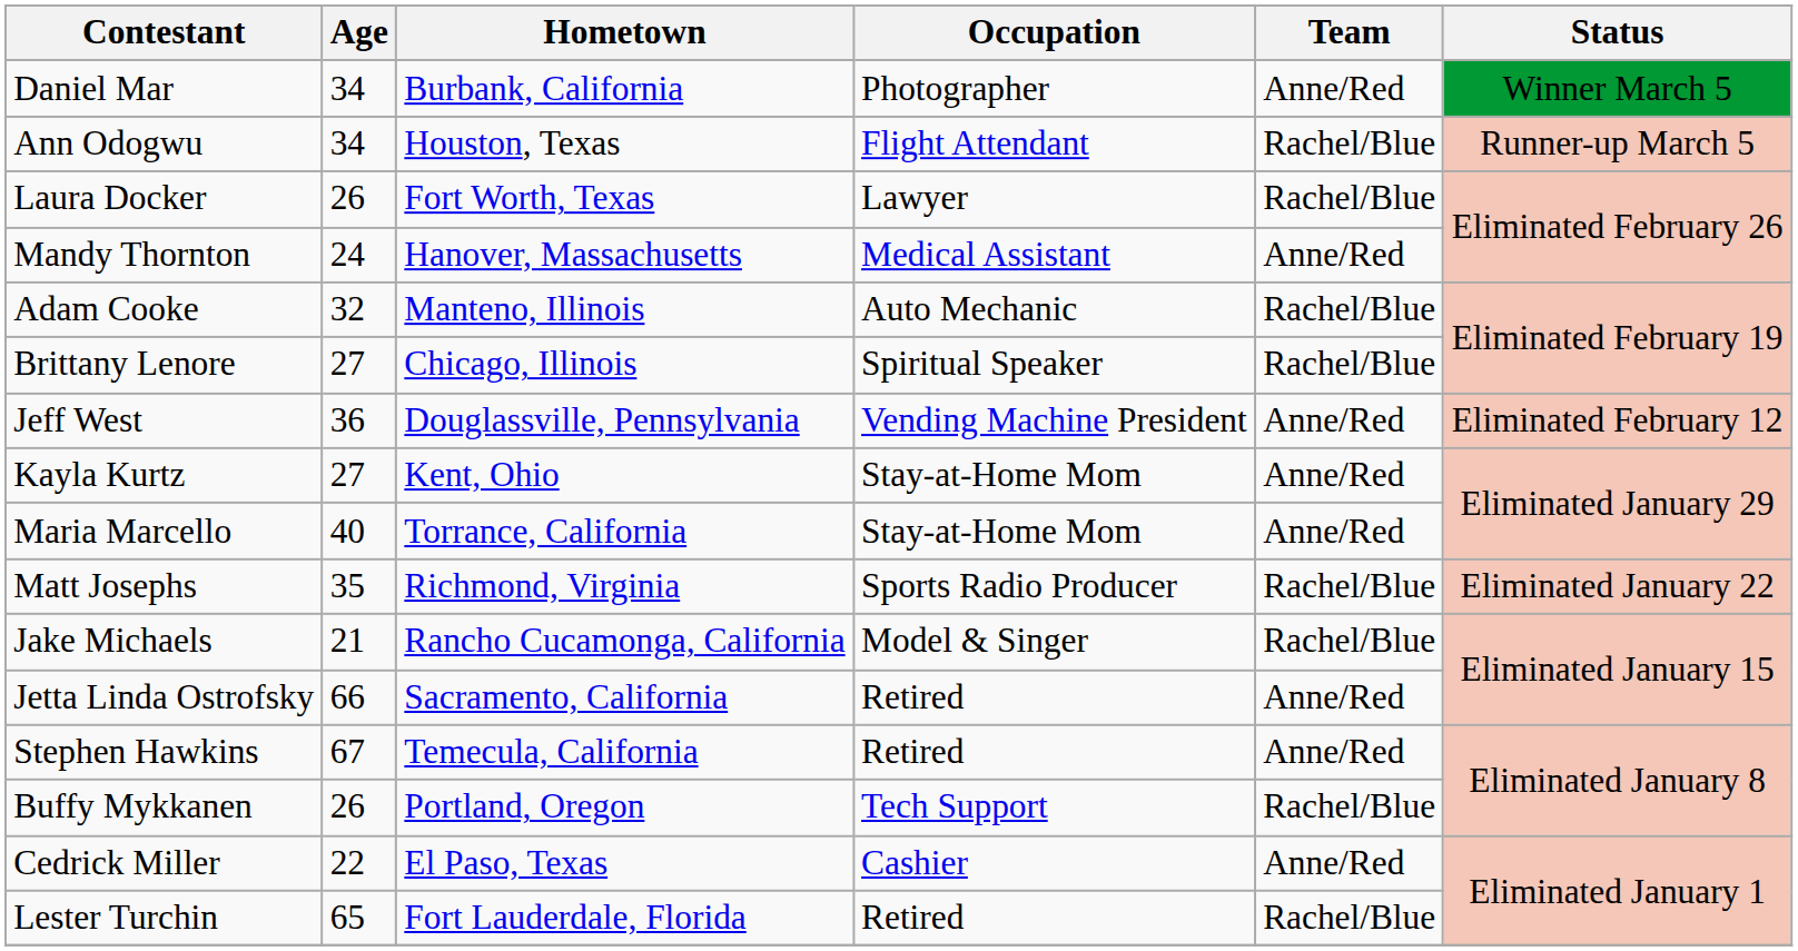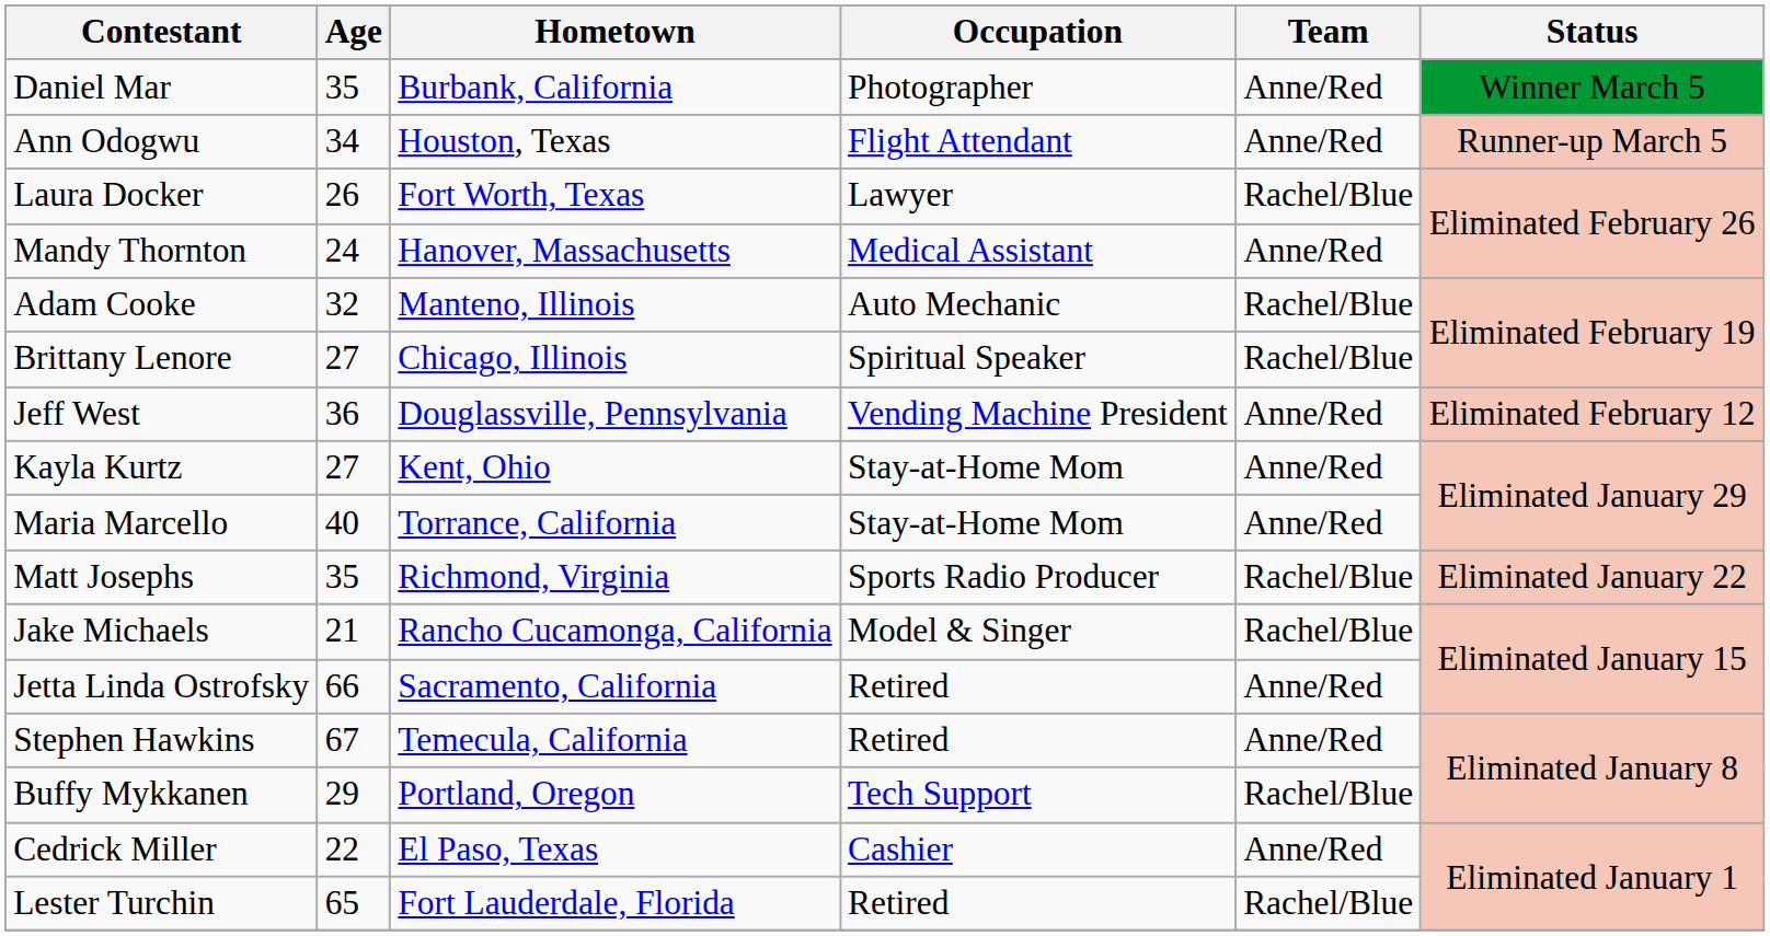Daniel Mar | Age: 34 -> 35
Ann Odogwu | Team: Rachel/Blue -> Anne/Red
Buffy Mykkanen | Age: 26 -> 29
